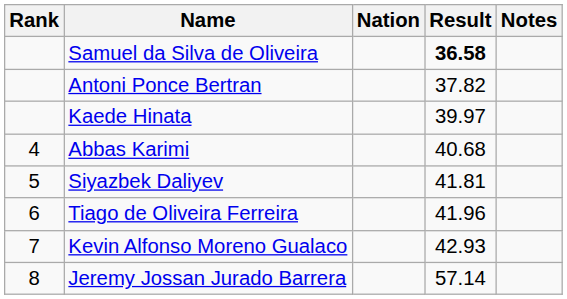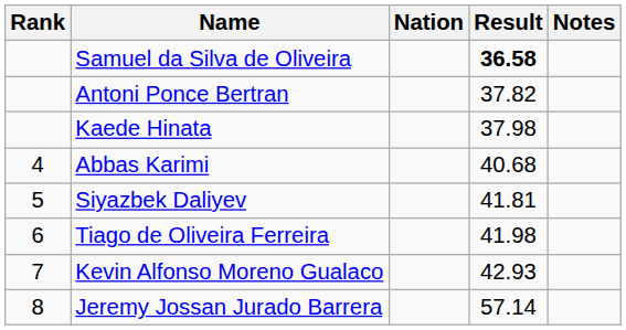Kaede Hinata | Result: 39.97 -> 37.98
Tiago de Oliveira Ferreira | Result: 41.96 -> 41.98
